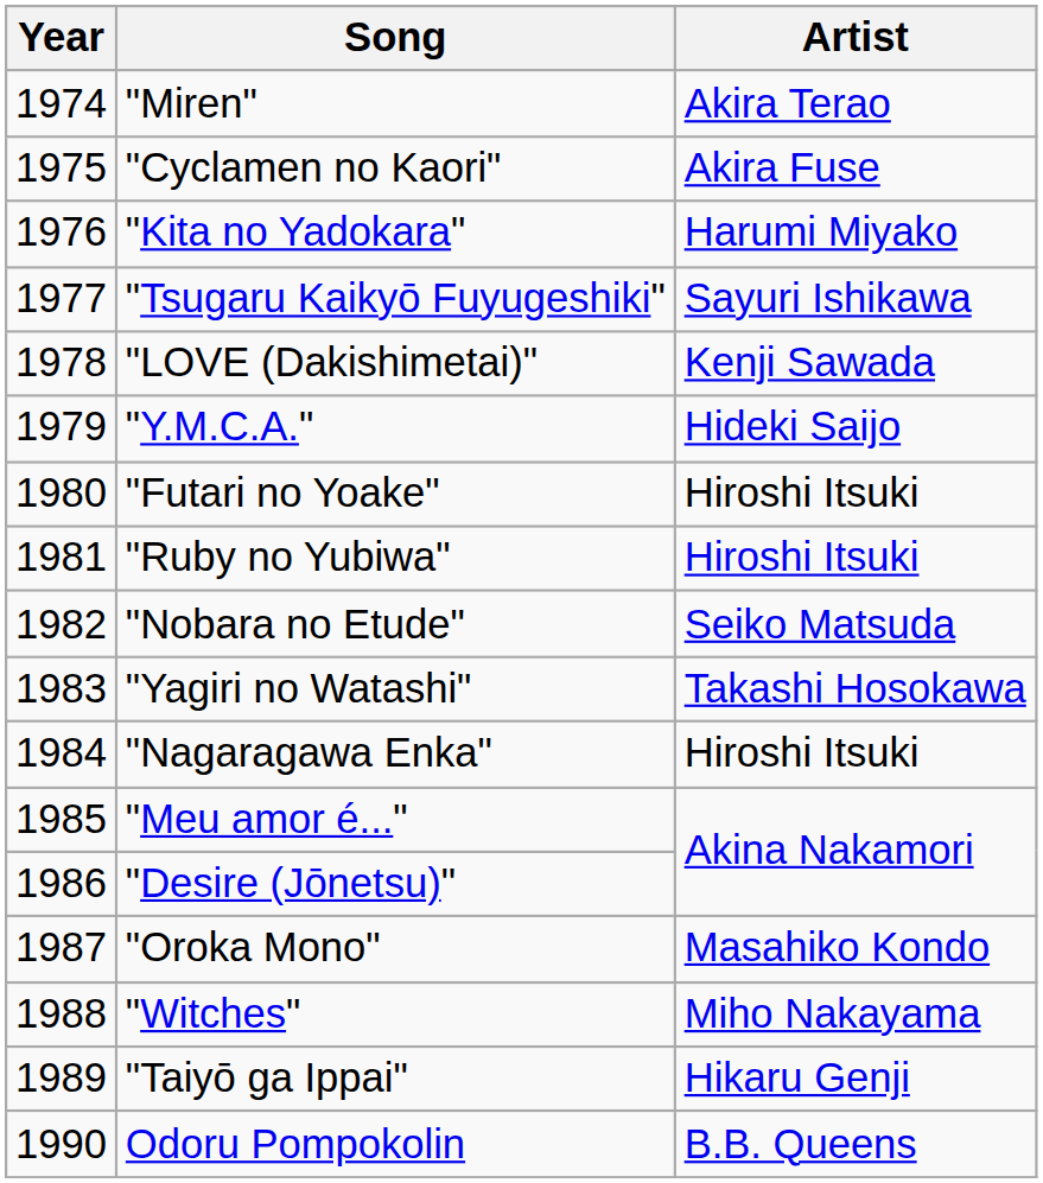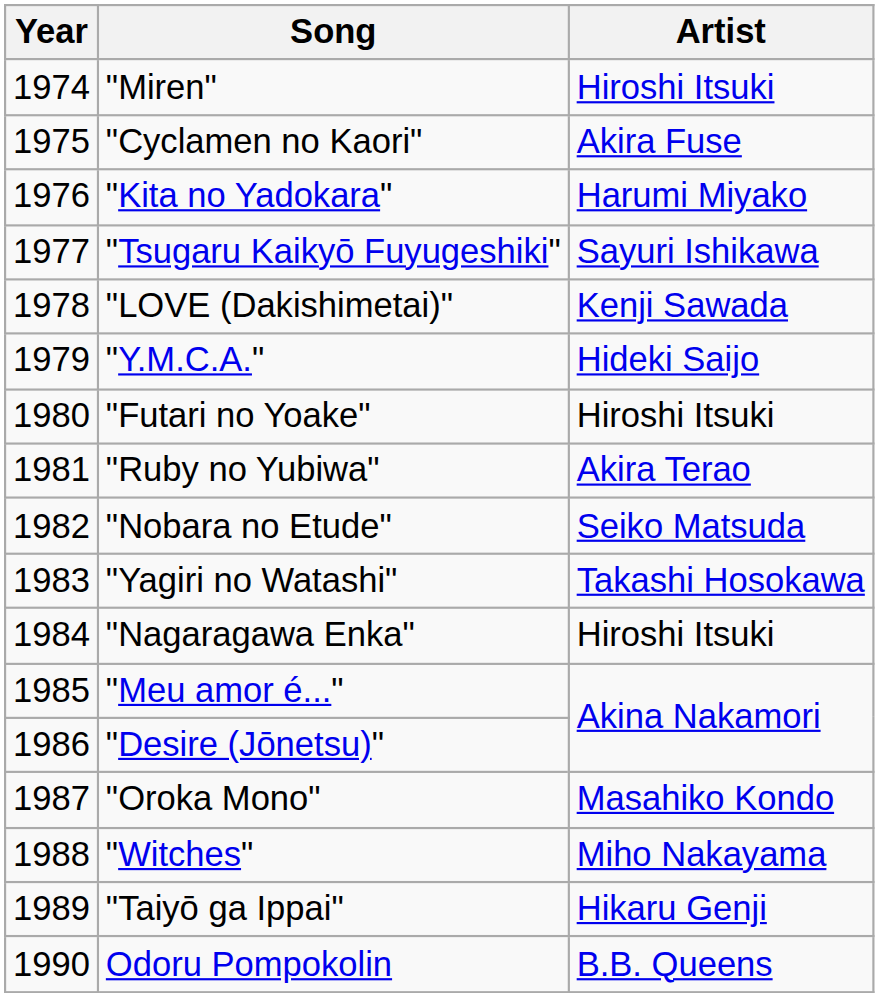"Miren" | Artist: Akira Terao -> Hiroshi Itsuki
"Ruby no Yubiwa" | Artist: Hiroshi Itsuki -> Akira Terao
